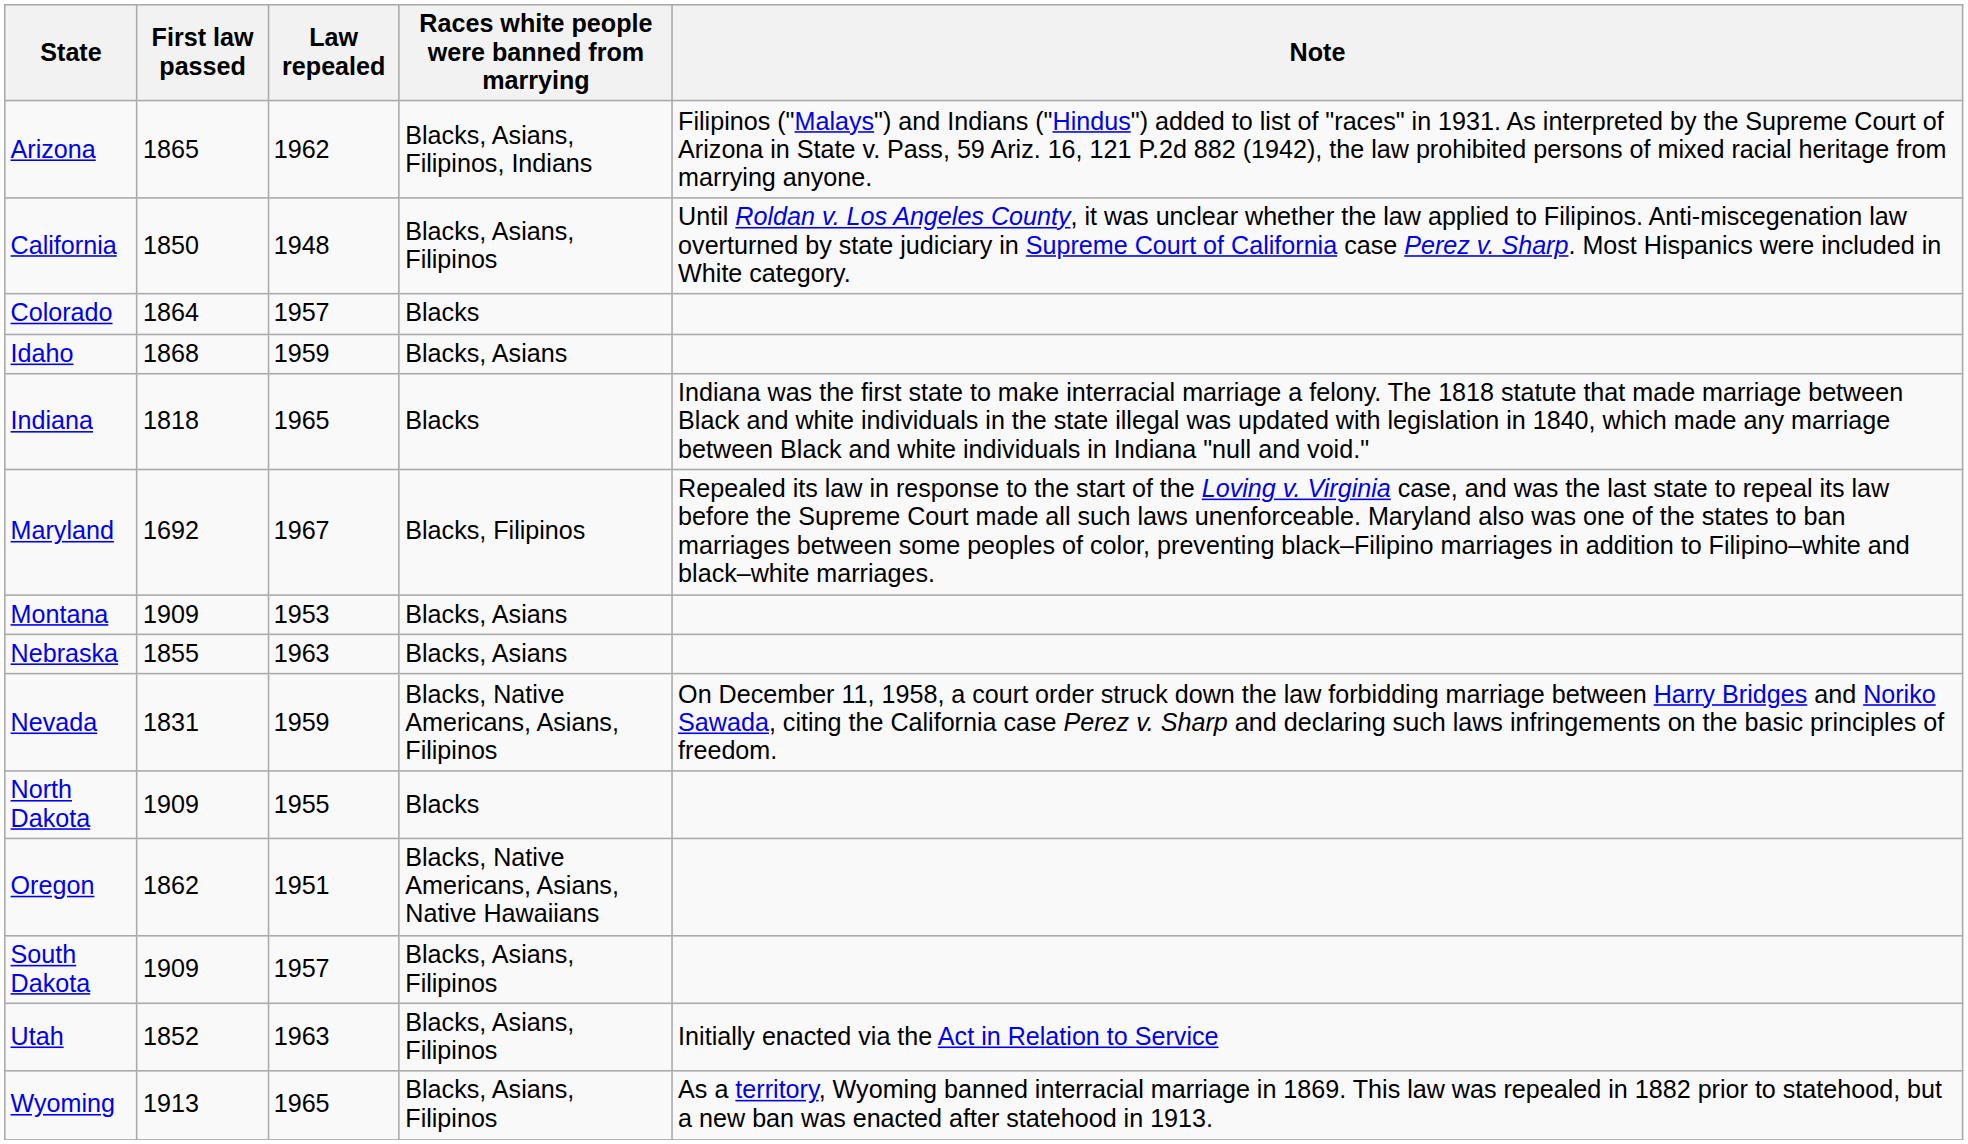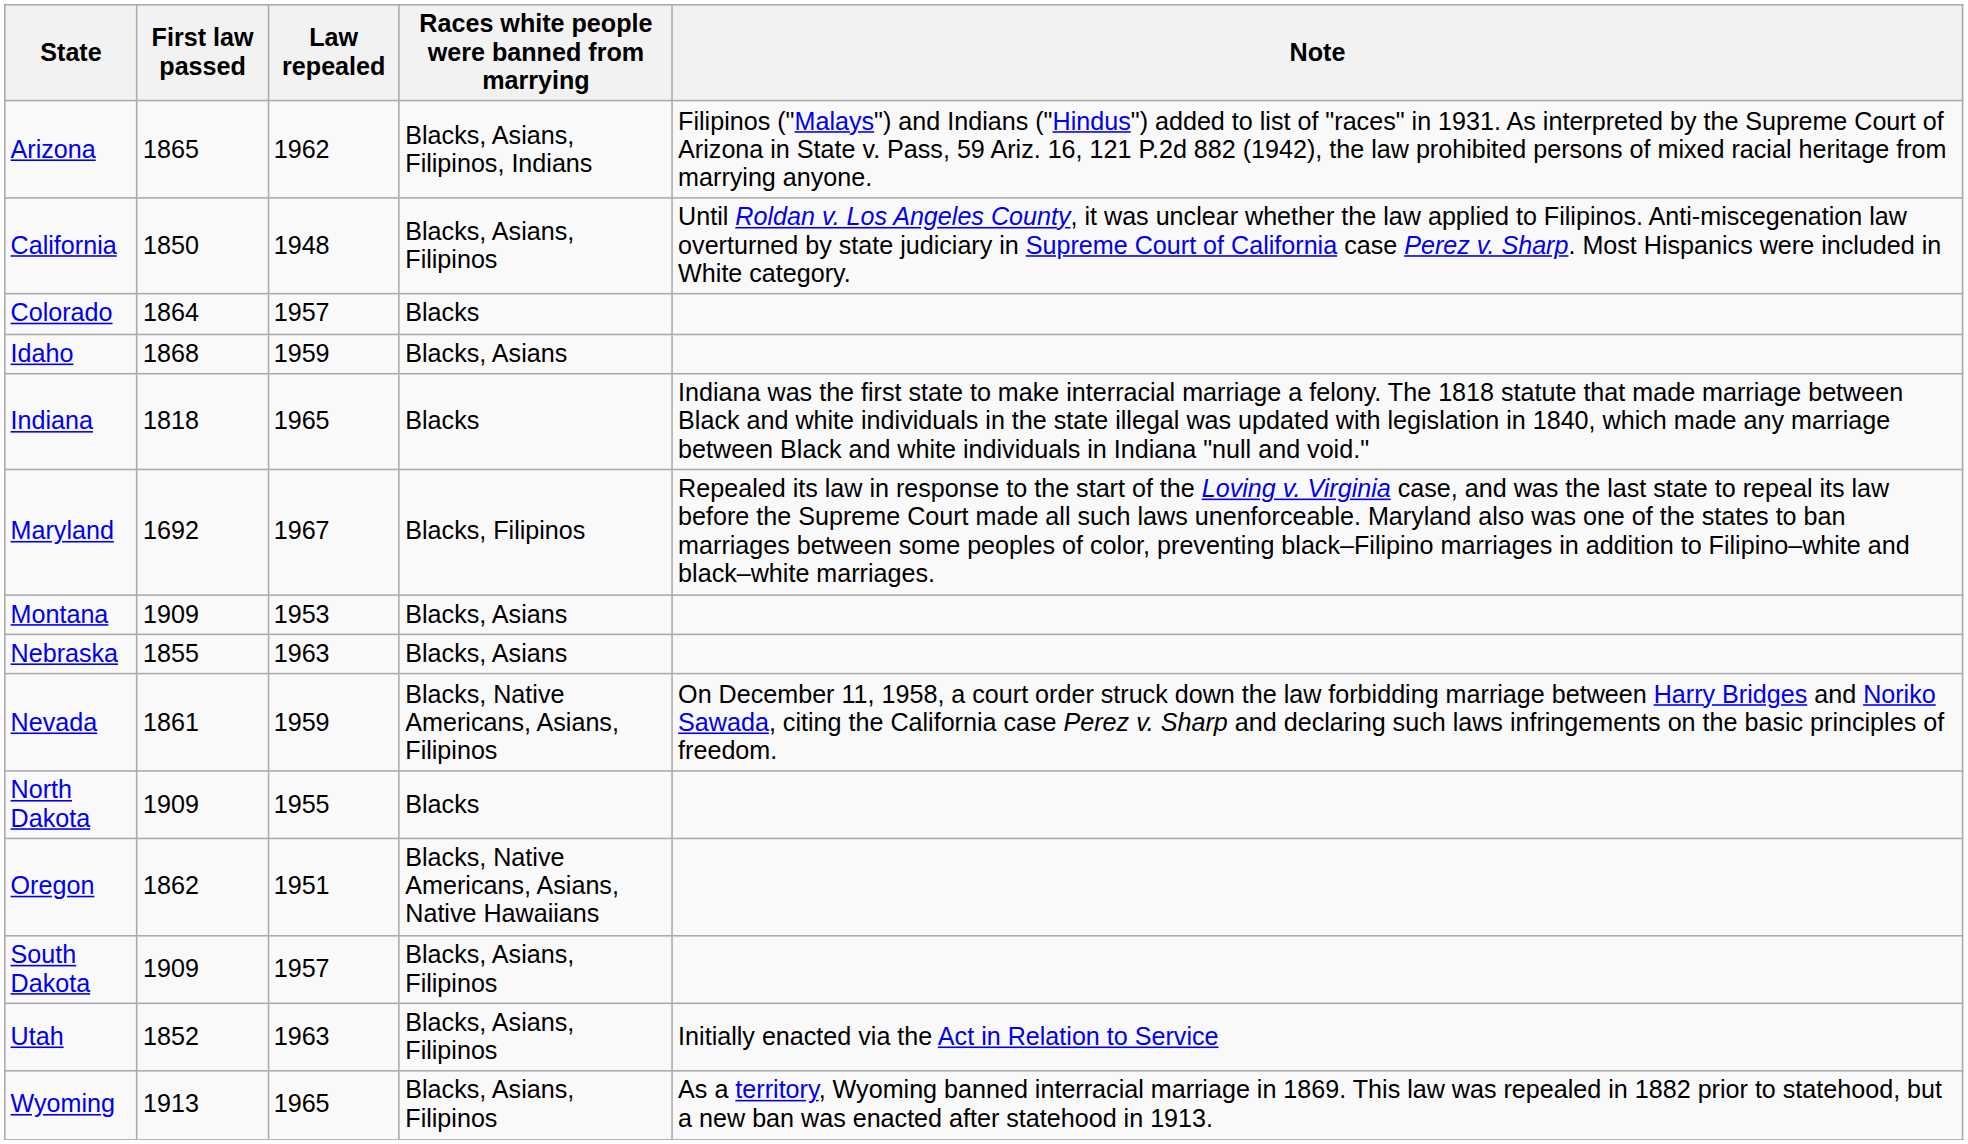Nevada | First law passed: 1831 -> 1861
